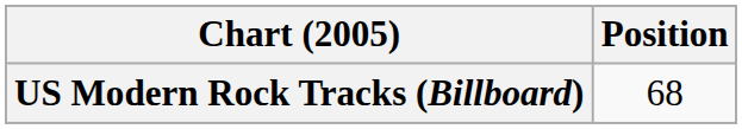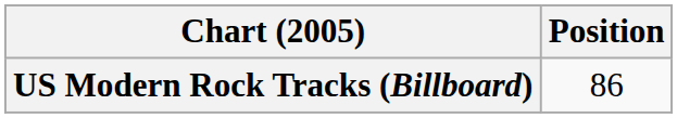US Modern Rock Tracks (Billboard) | Position: 68 -> 86
